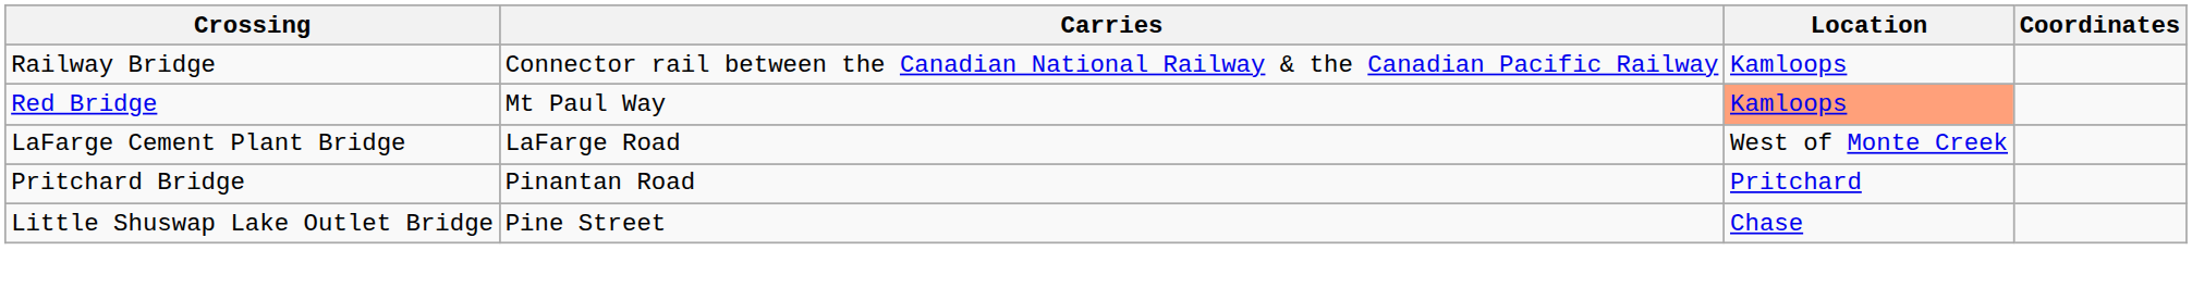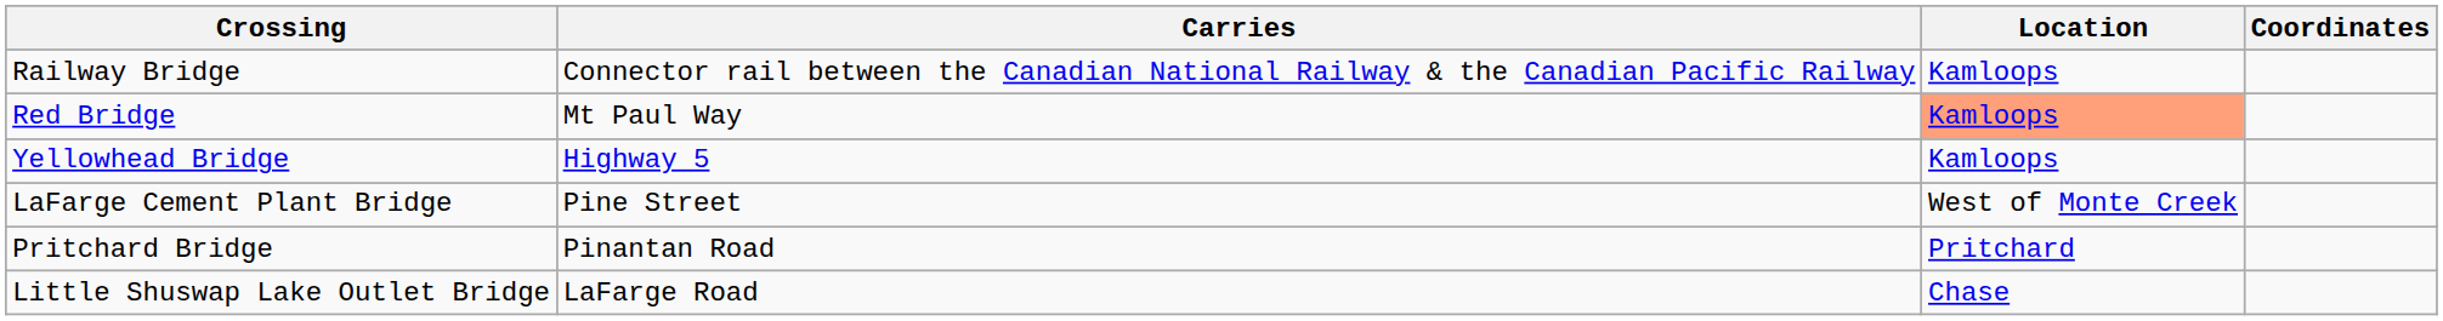+ row: Yellowhead Bridge | Highway 5 | Kamloops
LaFarge Cement Plant Bridge | Carries: LaFarge Road -> Pine Street
Little Shuswap Lake Outlet Bridge | Carries: Pine Street -> LaFarge Road
